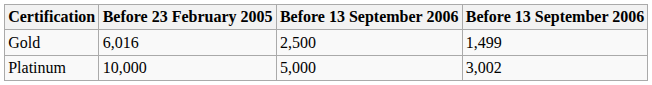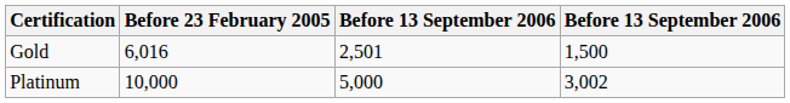Gold | column 3: 2,500 -> 2,501
Gold | column 4: 1,499 -> 1,500
